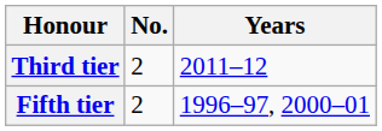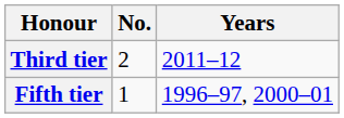Fifth tier | No.: 2 -> 1
